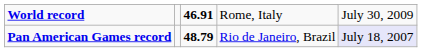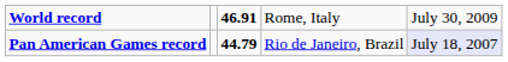Pan American Games record | column 3: 48.79 -> 44.79
